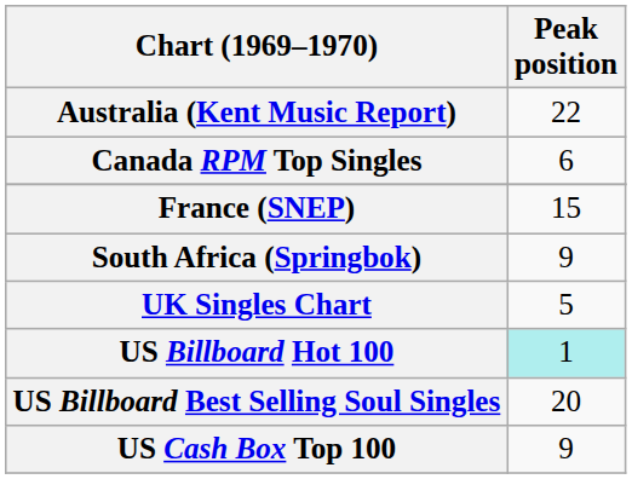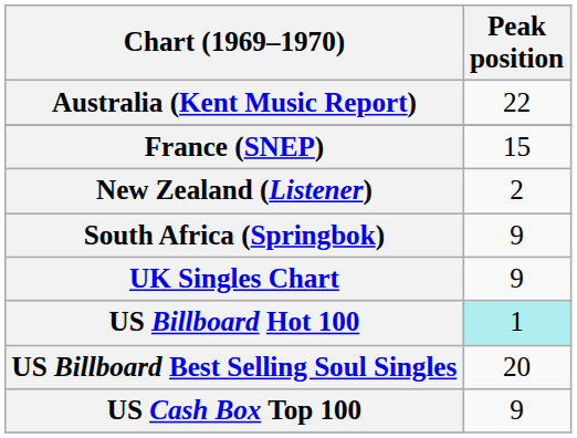- row: Canada RPM Top Singles | 6
+ row: New Zealand (Listener) | 2
UK Singles Chart | Peak position: 5 -> 9
